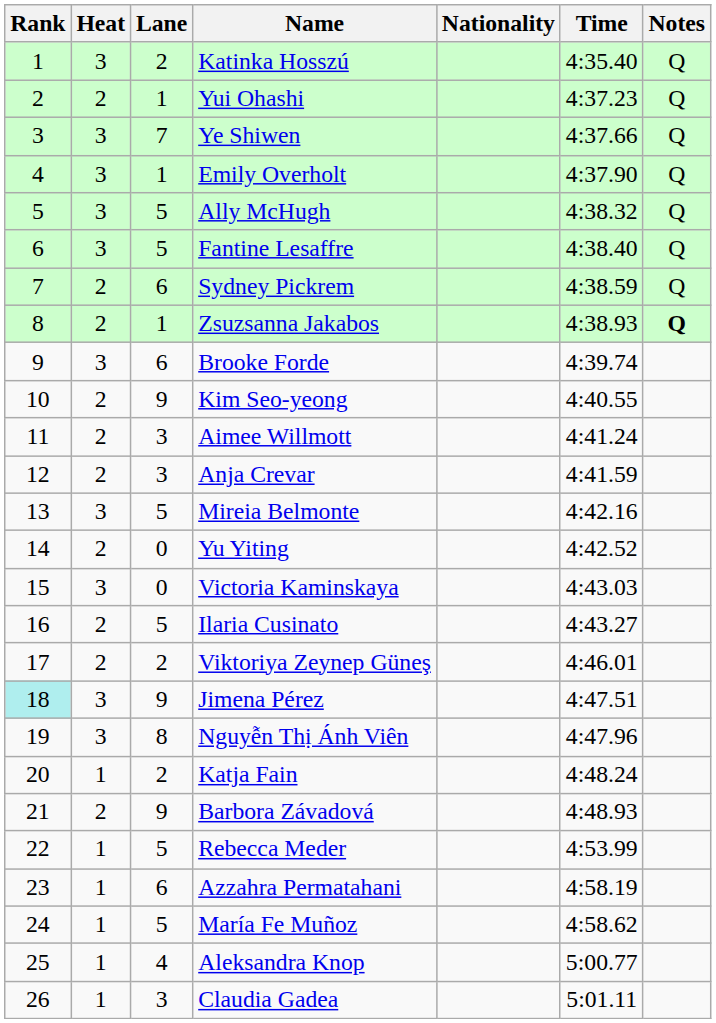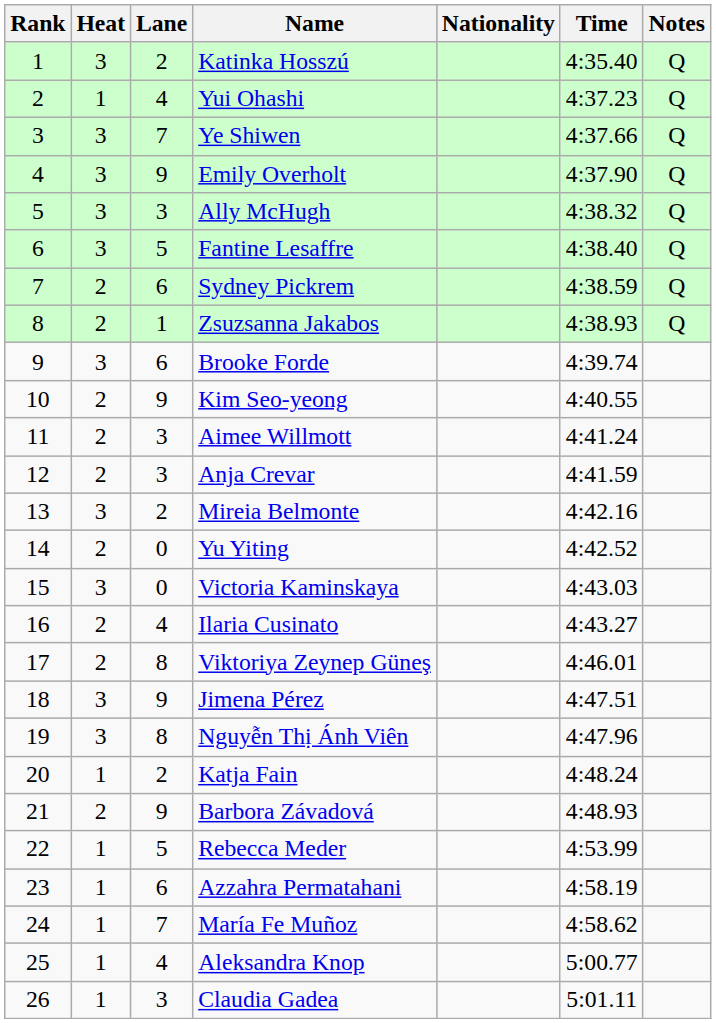Yui Ohashi | Heat: 2 -> 1
Yui Ohashi | Lane: 1 -> 4
Emily Overholt | Lane: 1 -> 9
Ally McHugh | Lane: 5 -> 3
Zsuzsanna Jakabos | Notes: bold -> normal
Mireia Belmonte | Lane: 5 -> 2
Ilaria Cusinato | Lane: 5 -> 4
Viktoriya Zeynep Güneş | Lane: 2 -> 8
Jimena Pérez | Rank: paleturquoise background -> no background
María Fe Muñoz | Lane: 5 -> 7
